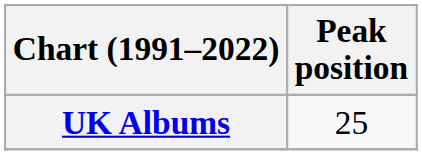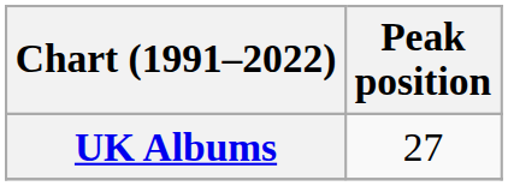UK Albums | Peak position: 25 -> 27
